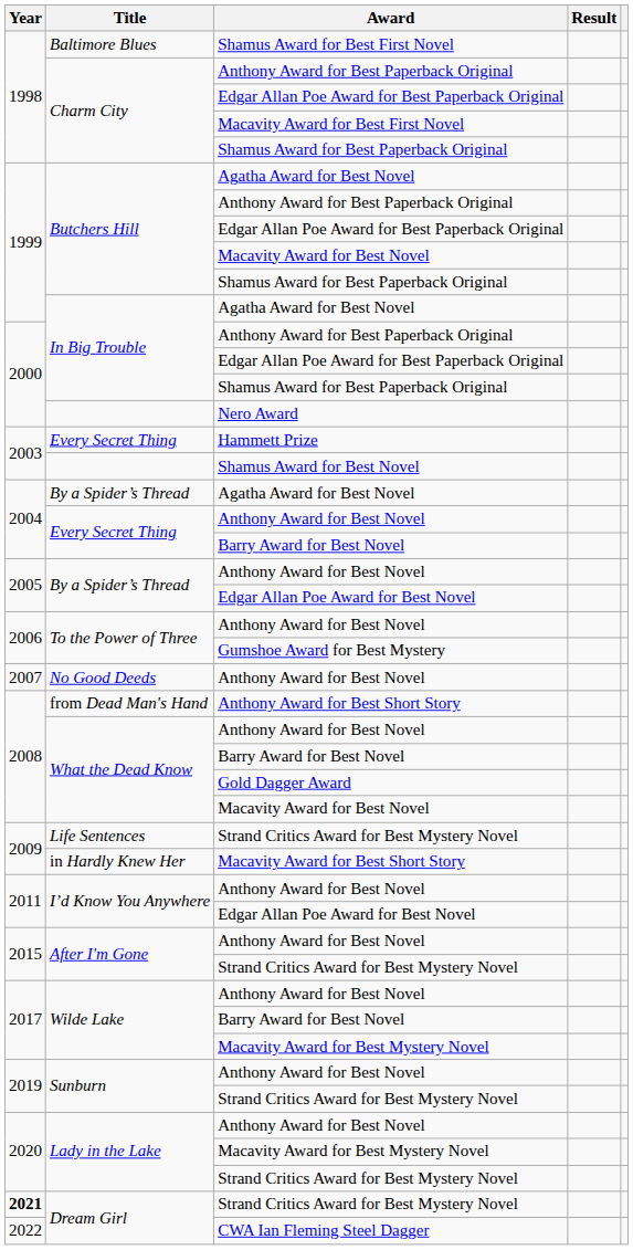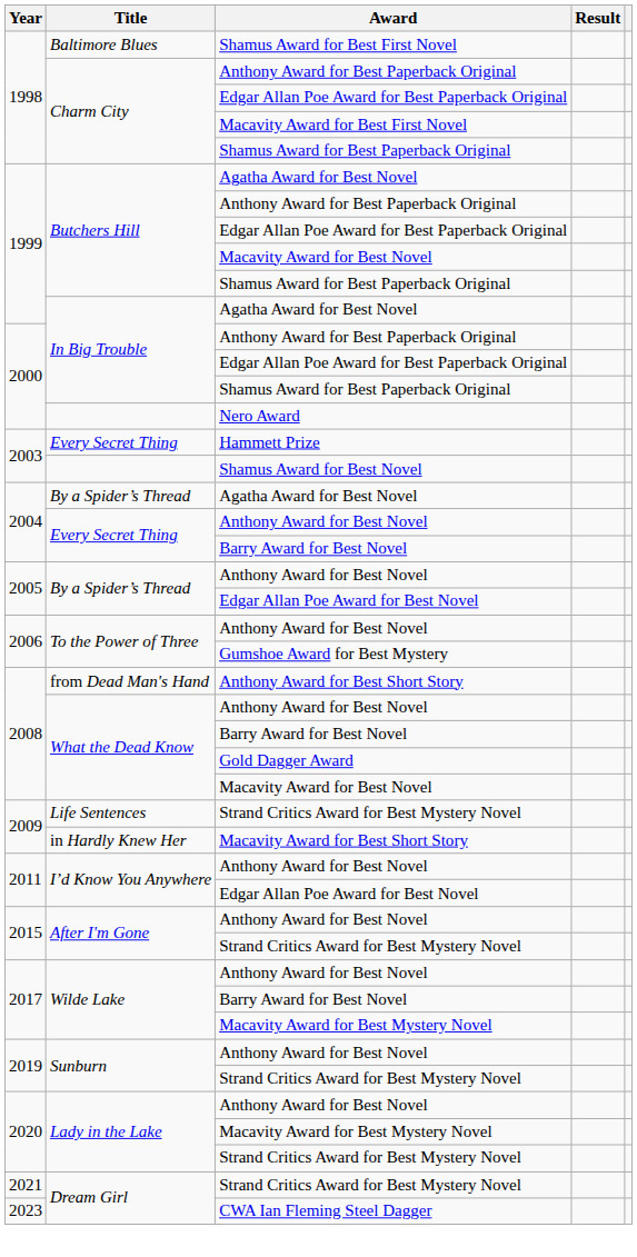- row: 2007 | No Good Deeds | Anthony Award for Best Novel
Dream Girl / Strand Critics Award for Best Mystery Novel | Year: bold -> normal
CWA Ian Fleming Steel Dagger | Year: 2022 -> 2023
